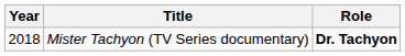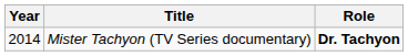Mister Tachyon (TV Series documentary) | Year: 2018 -> 2014
